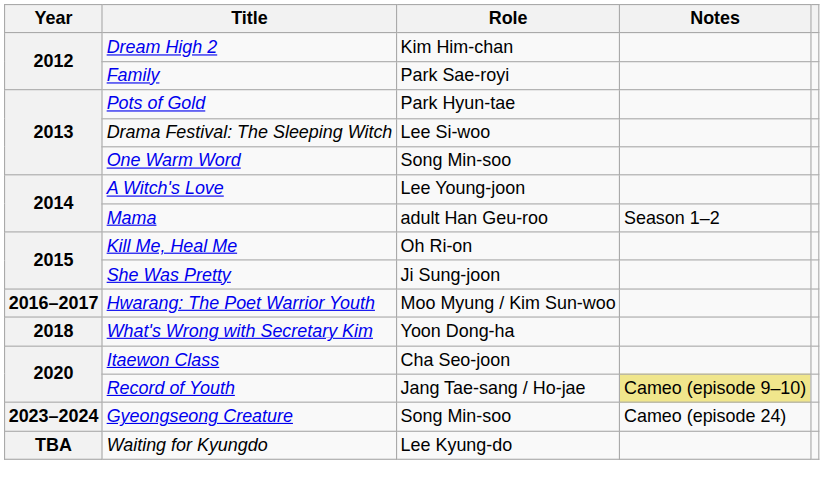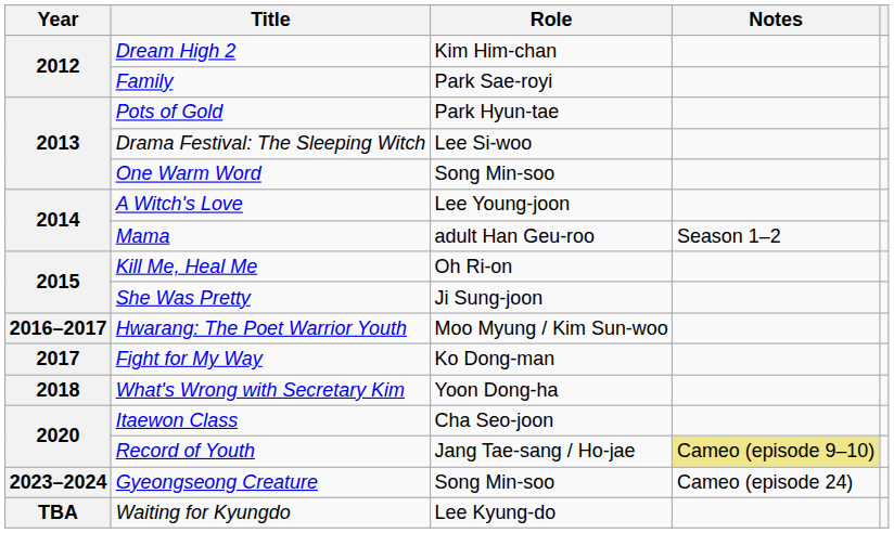+ row: 2017 | Fight for My Way | Ko Dong-man
